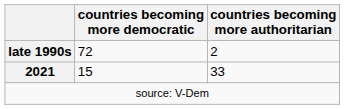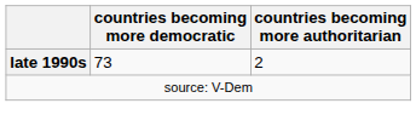late 1990s | countries becoming more democratic: 72 -> 73
- row: 2021 | 15 | 33
